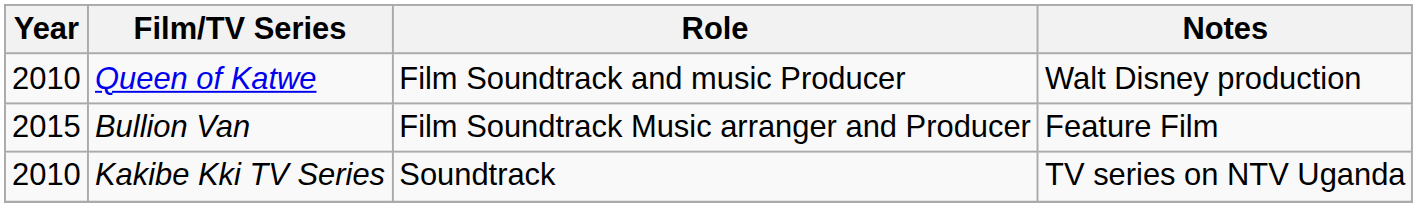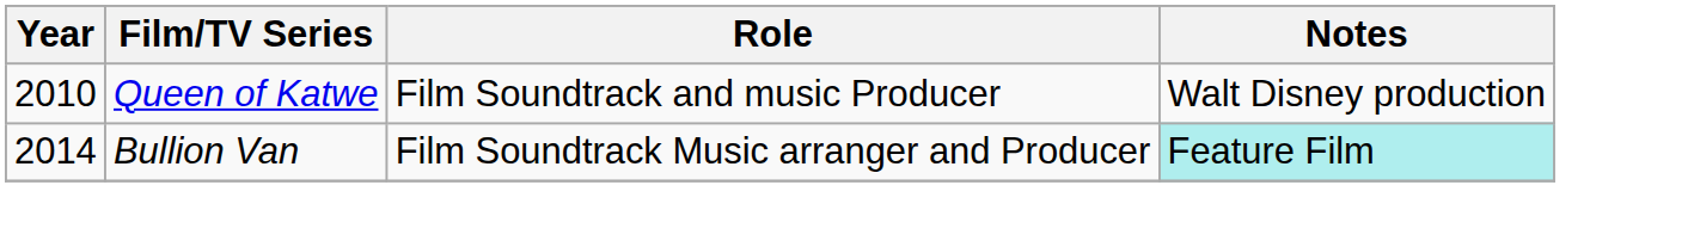Bullion Van | Year: 2015 -> 2014
Bullion Van | Notes: no background -> paleturquoise background
- row: 2010 | Kakibe Kki TV Series | Soundtrack | TV series on NTV Uganda
